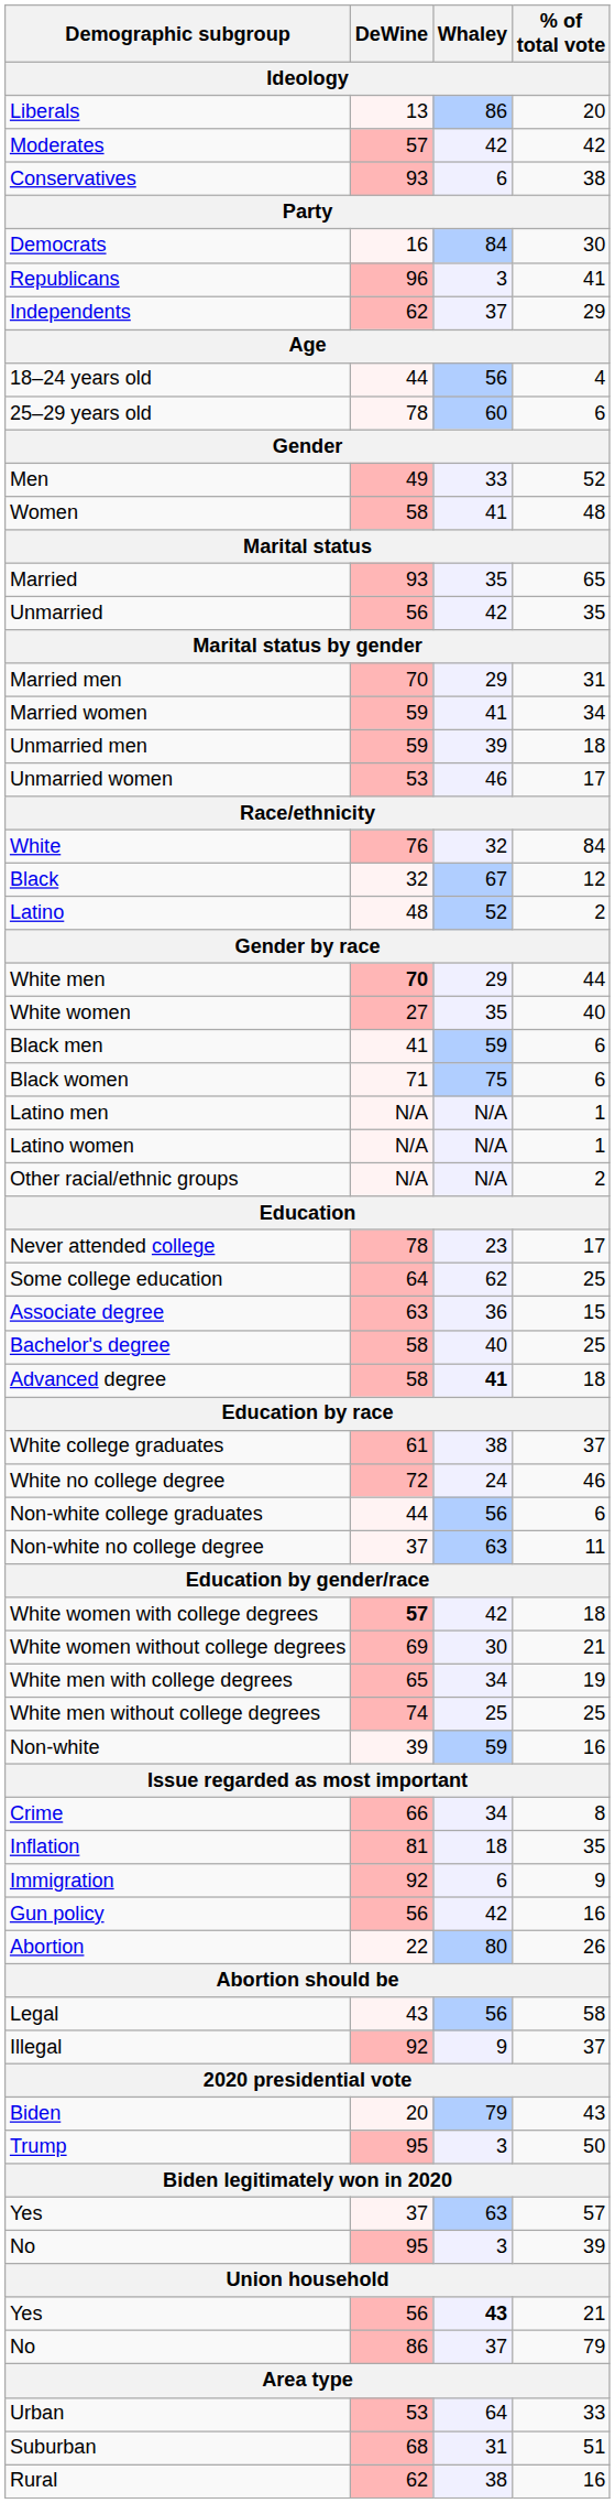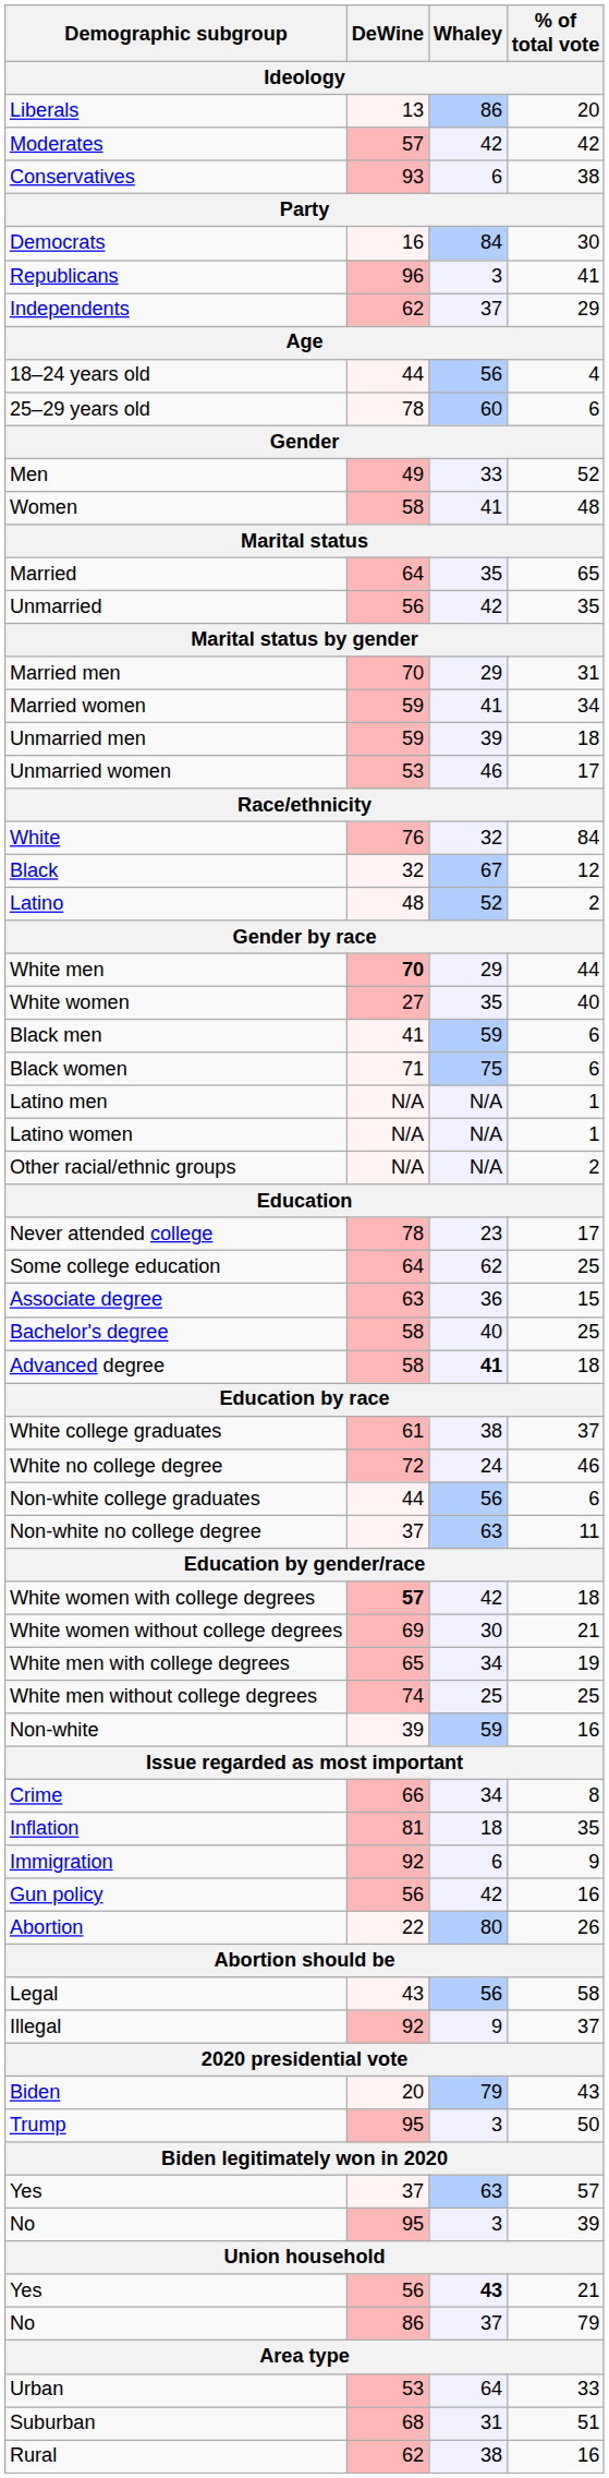Married | DeWine: 93 -> 64
